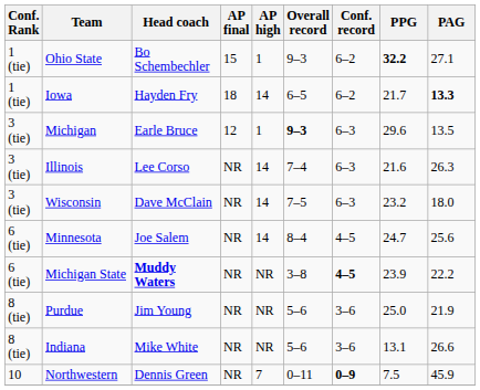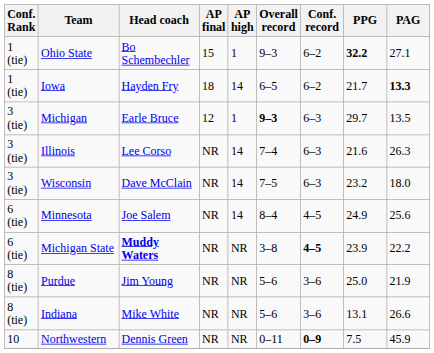Michigan | PPG: 29.6 -> 29.7
Minnesota | PPG: 24.7 -> 24.9
Northwestern | AP high: 7 -> NR
